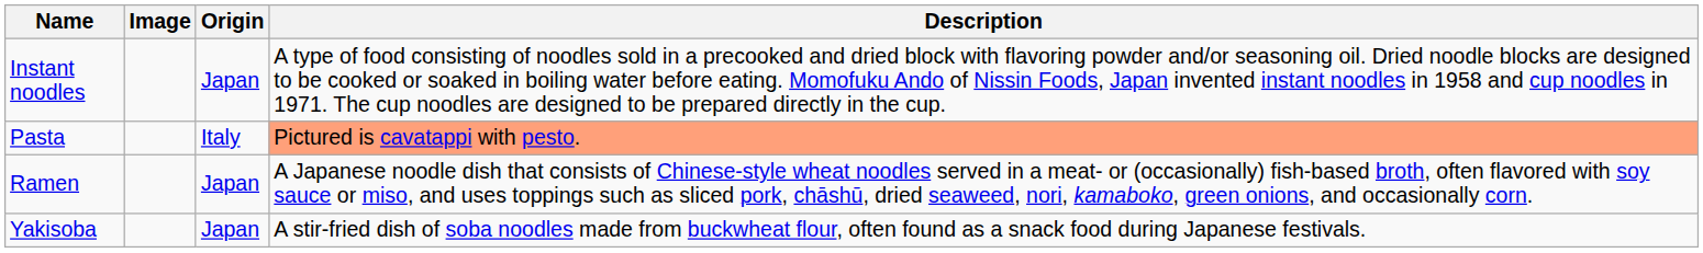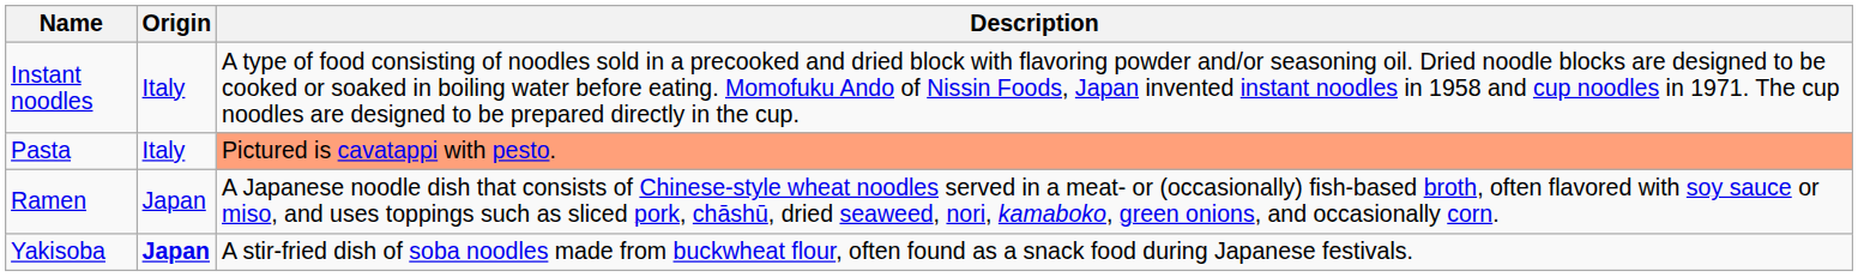- column: Image
Instant noodles | Origin: Japan -> Italy
Yakisoba | Origin: normal -> bold
